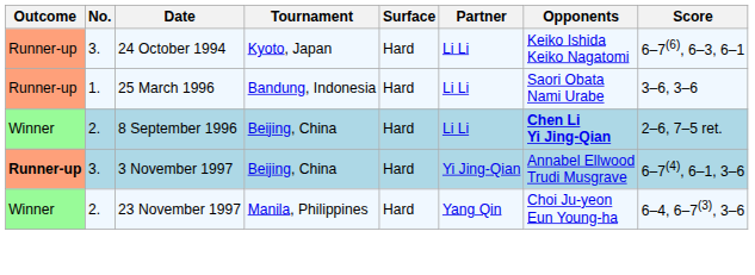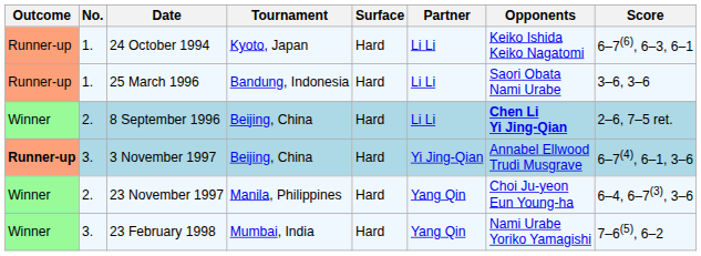24 October 1994 | No.: 3. -> 1.
+ row: Winner | 3. | 23 February 1998 | Mumbai, India | Hard | Yang Qin | Nami Urabe Yoriko Yamagishi | 7–6(5), 6–2
